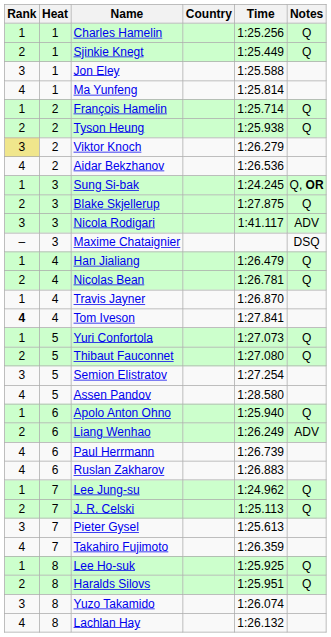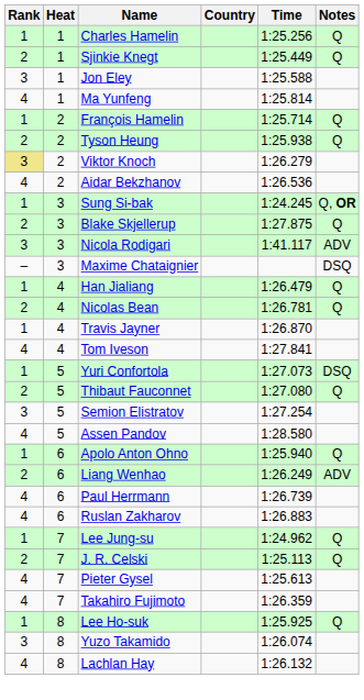Tom Iveson | Rank: bold -> normal
Yuri Confortola | Notes: Q -> DSQ
Pieter Gysel | Rank: 3 -> 4
- row: 2 | 8 | Haralds Silovs | 1:25.951 | Q
